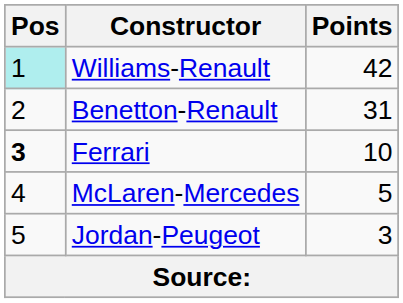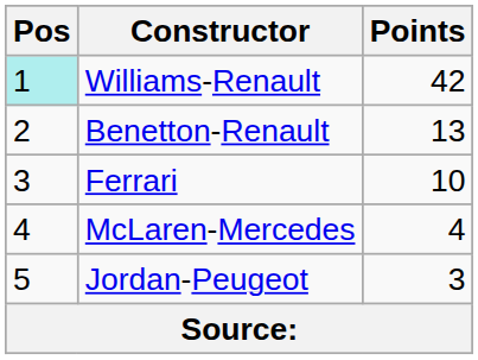Benetton-Renault | Points: 31 -> 13
Ferrari | Pos: bold -> normal
McLaren-Mercedes | Points: 5 -> 4
